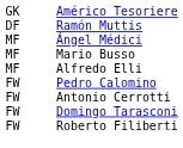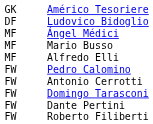+ row: DF | Ludovico Bidoglio
- row: DF | Ramón Muttis
+ row: FW | Dante Pertini
